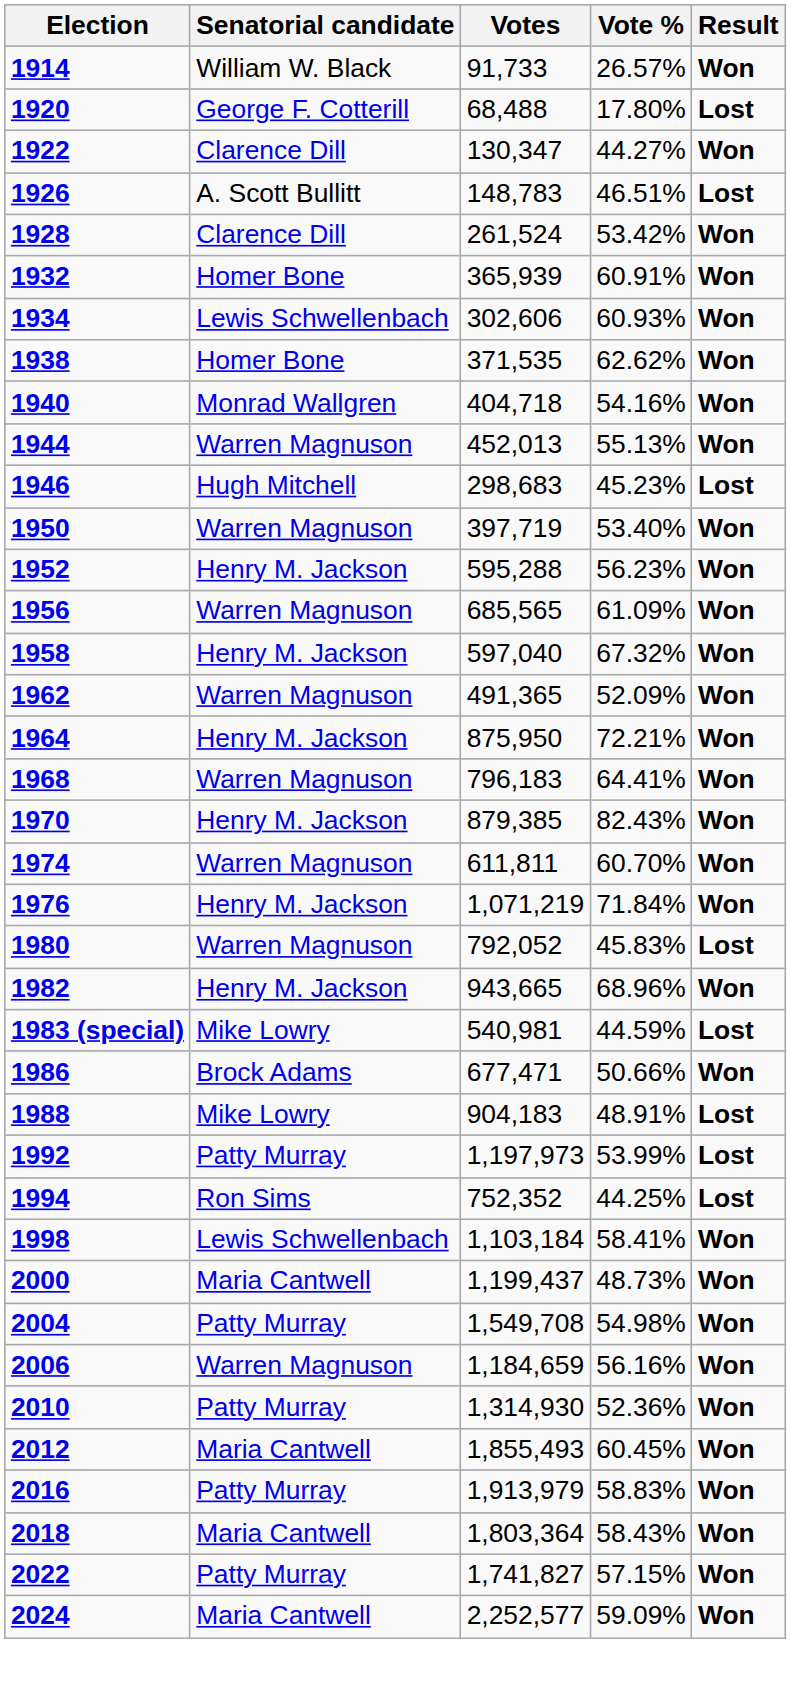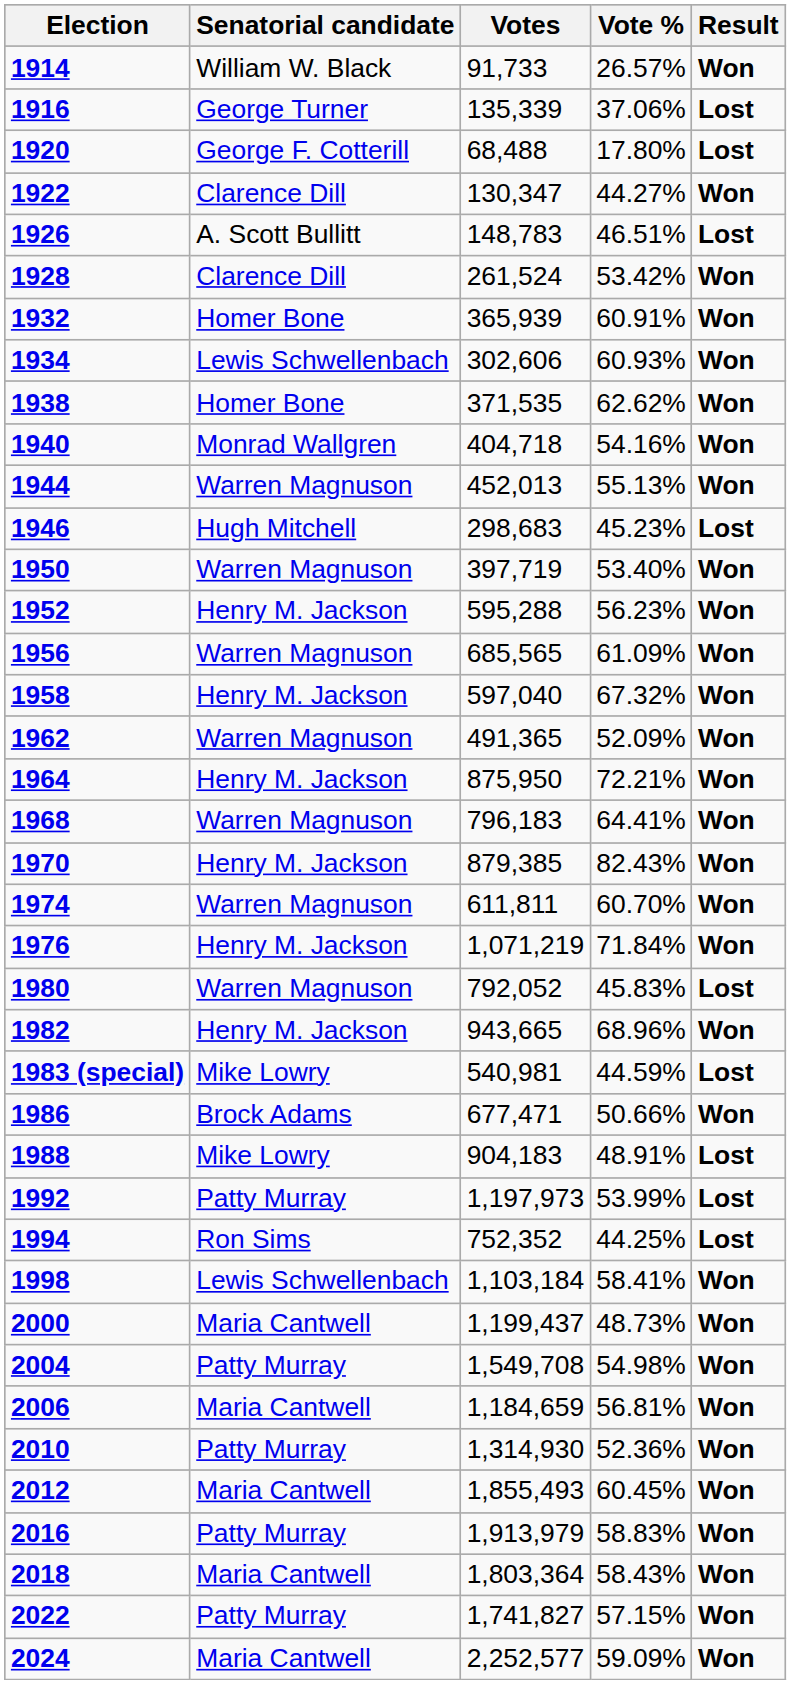+ row: 1916 | George Turner | 135,339 | 37.06% | Lost
2006 | Senatorial candidate: Warren Magnuson -> Maria Cantwell
2006 | Vote %: 56.16% -> 56.81%
